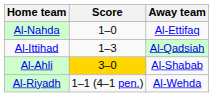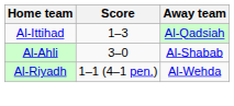- row: Al-Nahda | 1–0 | Al-Ettifaq
Al-Ahli | Score: gold background -> no background
